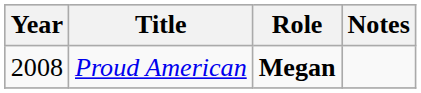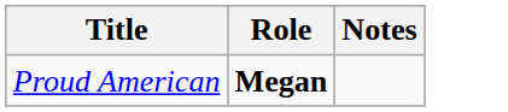- column: Year | 2008
